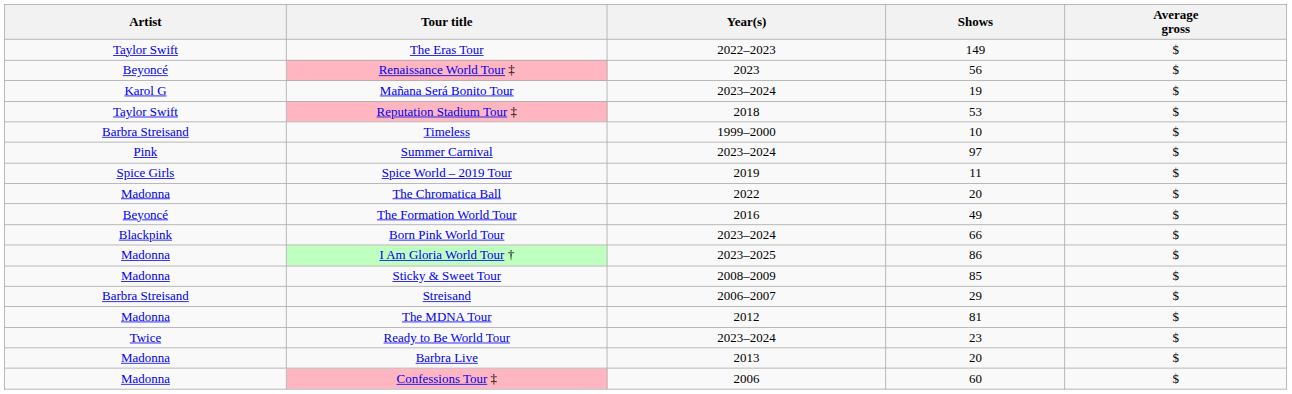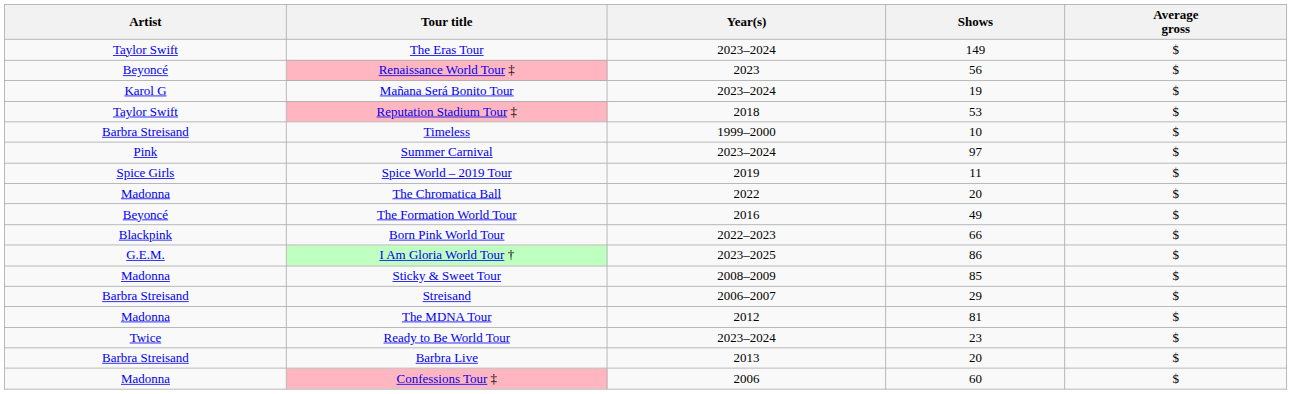The Eras Tour | Year(s): 2022–2023 -> 2023–2024
Born Pink World Tour | Year(s): 2023–2024 -> 2022–2023
I Am Gloria World Tour † | Artist: Madonna -> G.E.M.
Barbra Live | Artist: Madonna -> Barbra Streisand
